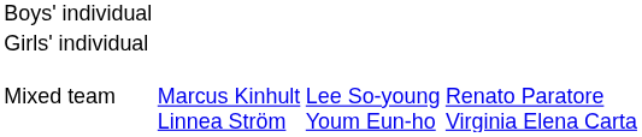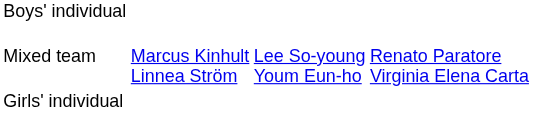rows swapped: Girls' individual <-> Mixed team
